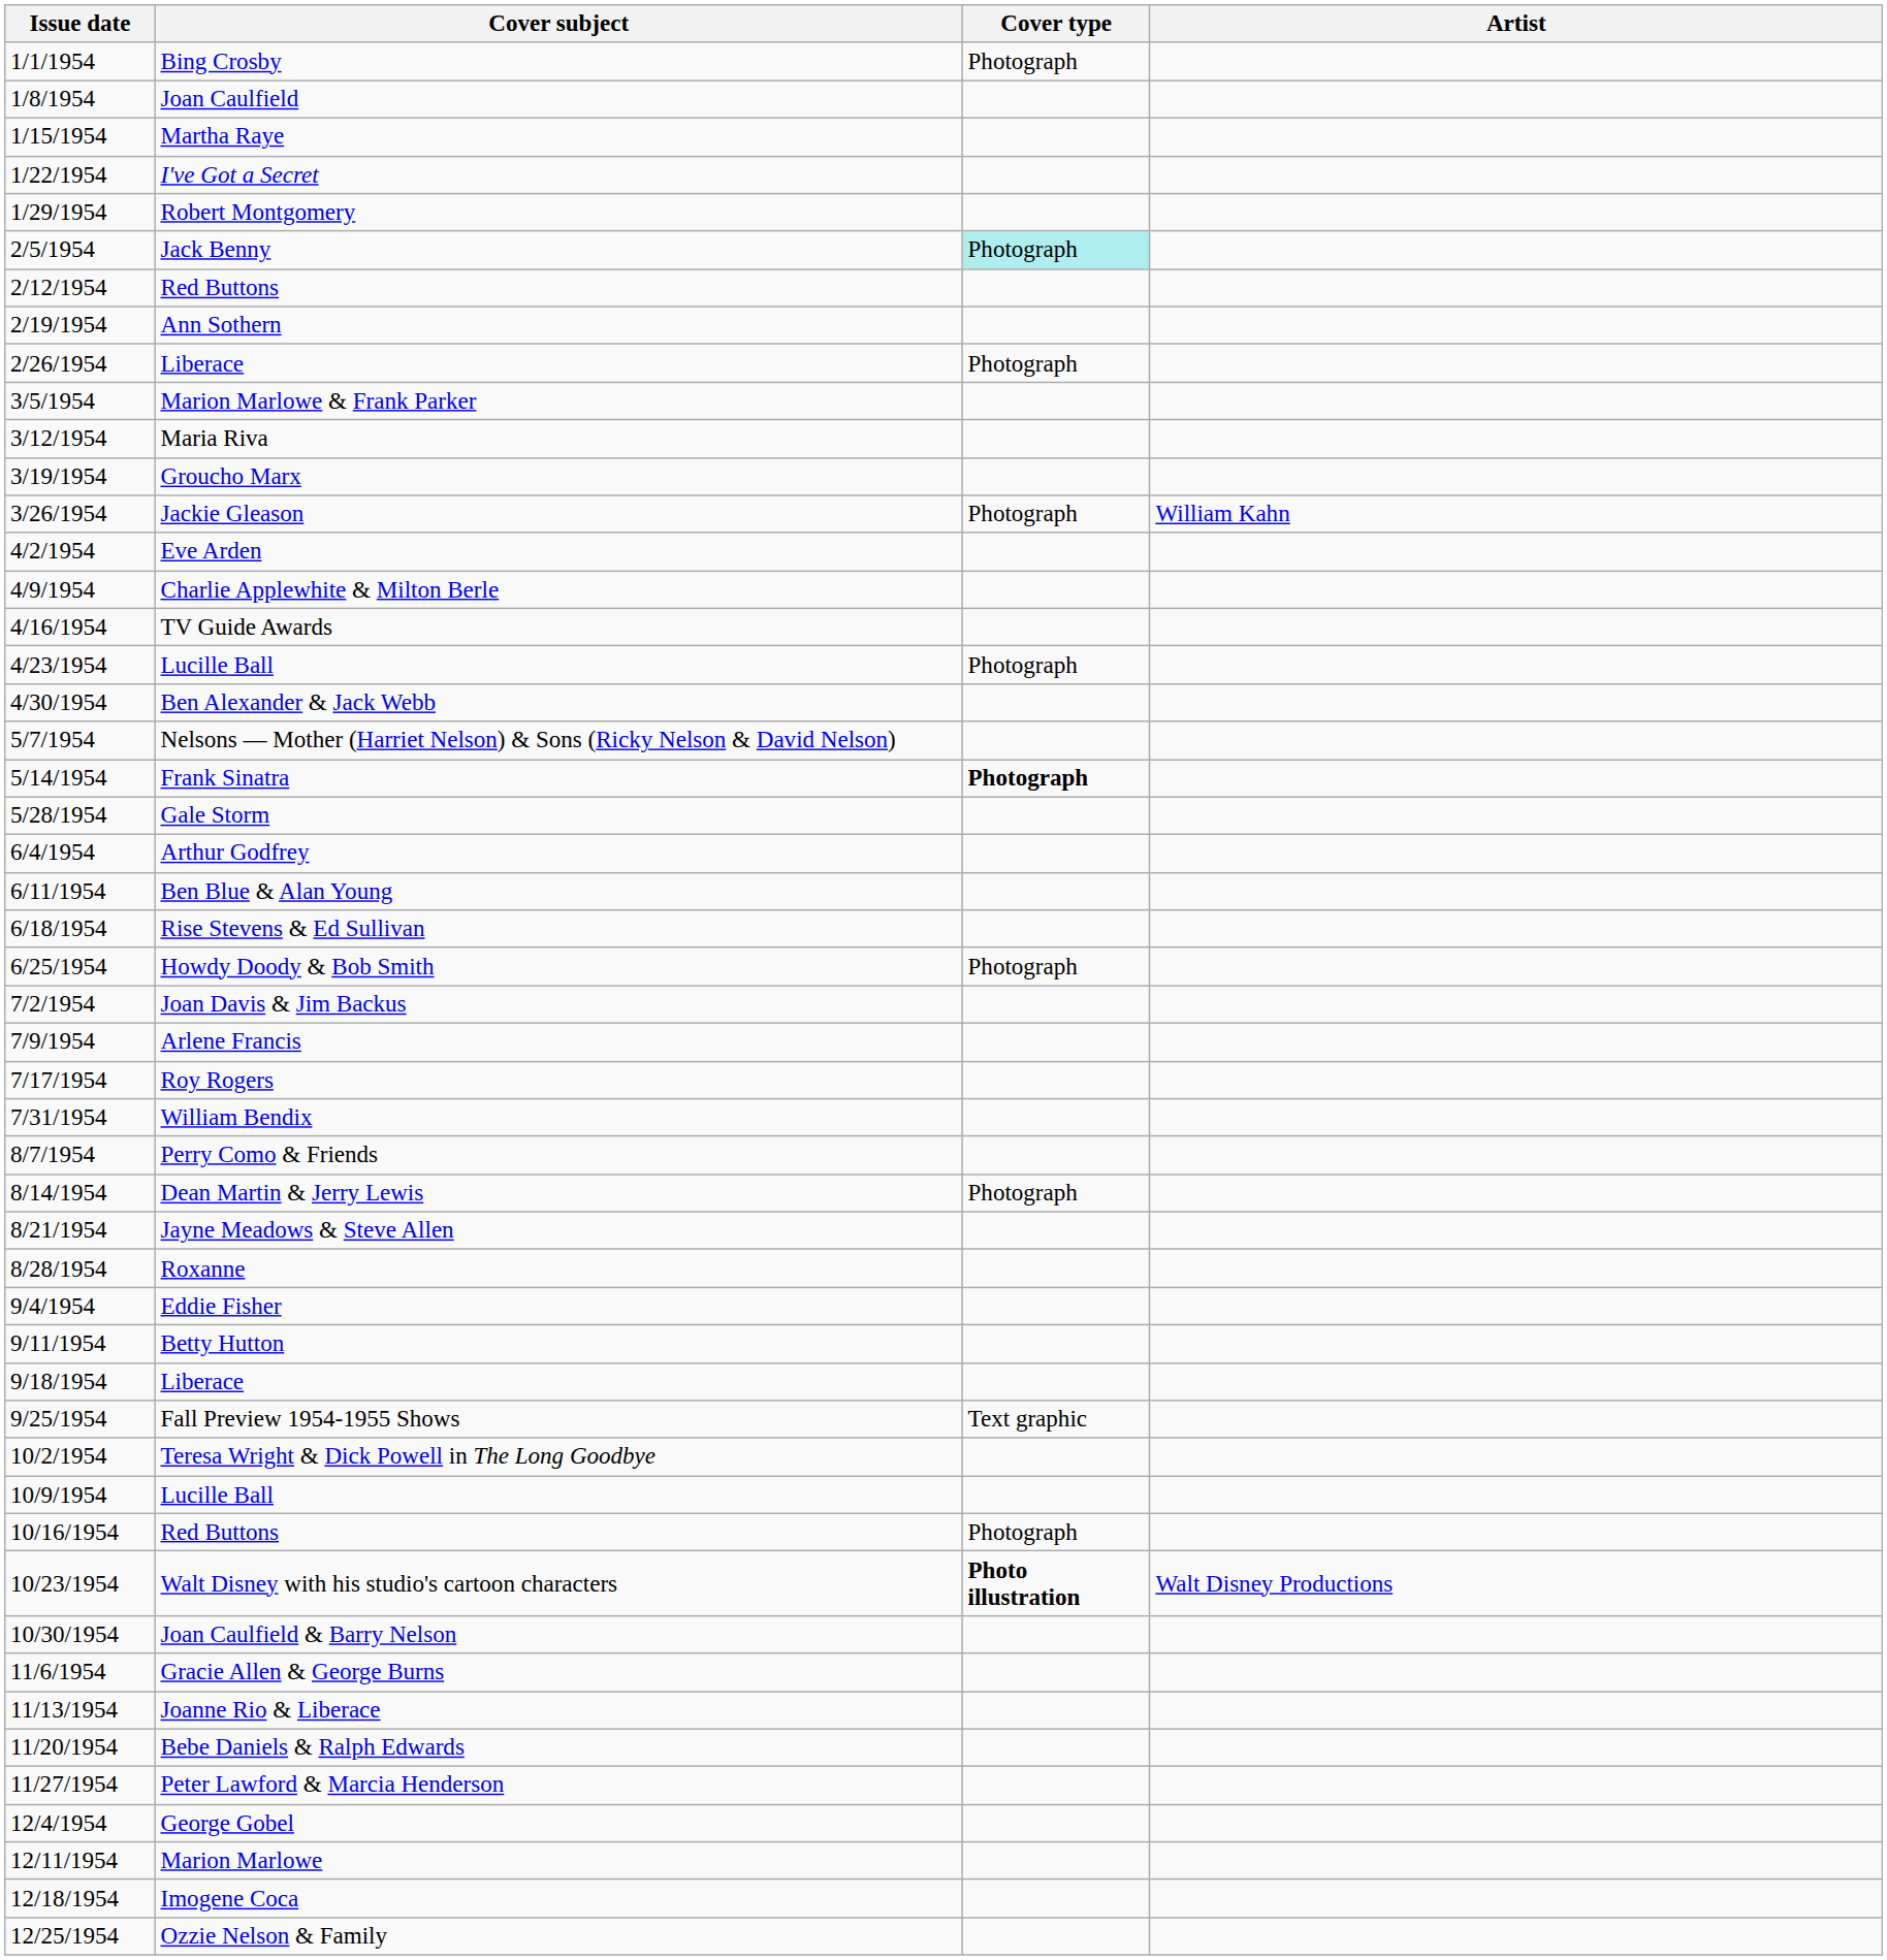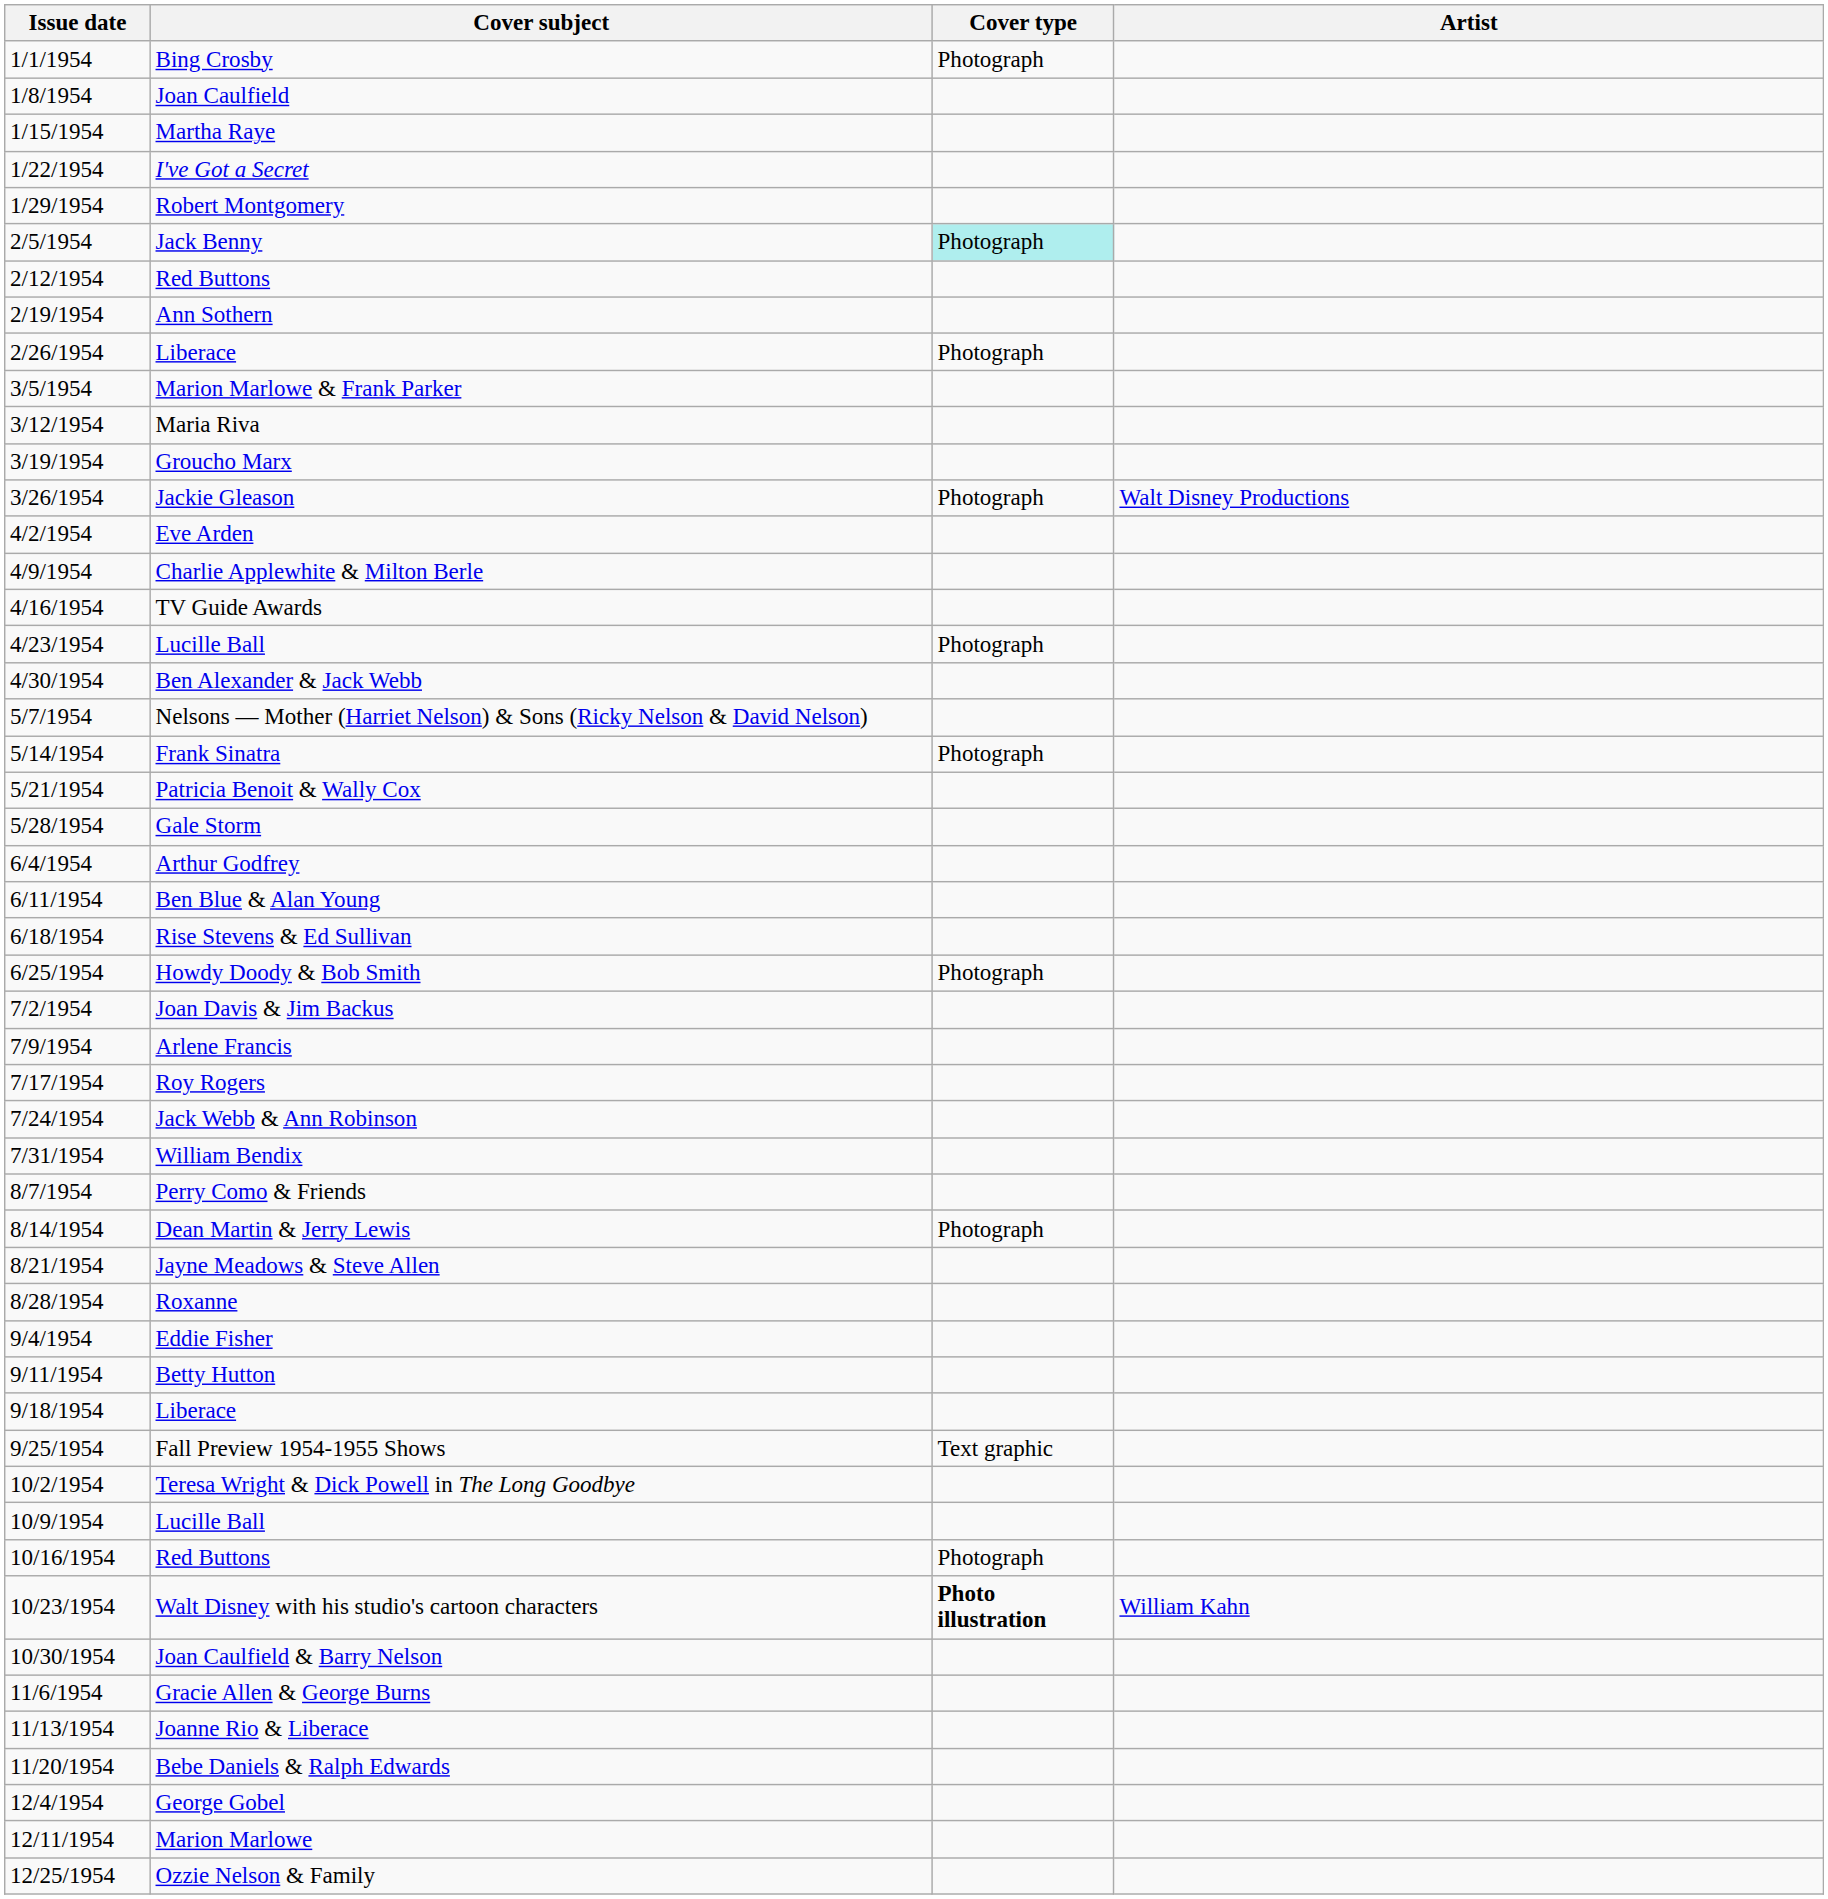Jackie Gleason | Artist: William Kahn -> Walt Disney Productions
Frank Sinatra | Cover type: bold -> normal
+ row: 5/21/1954 | Patricia Benoit & Wally Cox
+ row: 7/24/1954 | Jack Webb & Ann Robinson
Walt Disney with his studio's cartoon characters | Artist: Walt Disney Productions -> William Kahn
- row: 11/27/1954 | Peter Lawford & Marcia Henderson
- row: 12/18/1954 | Imogene Coca
